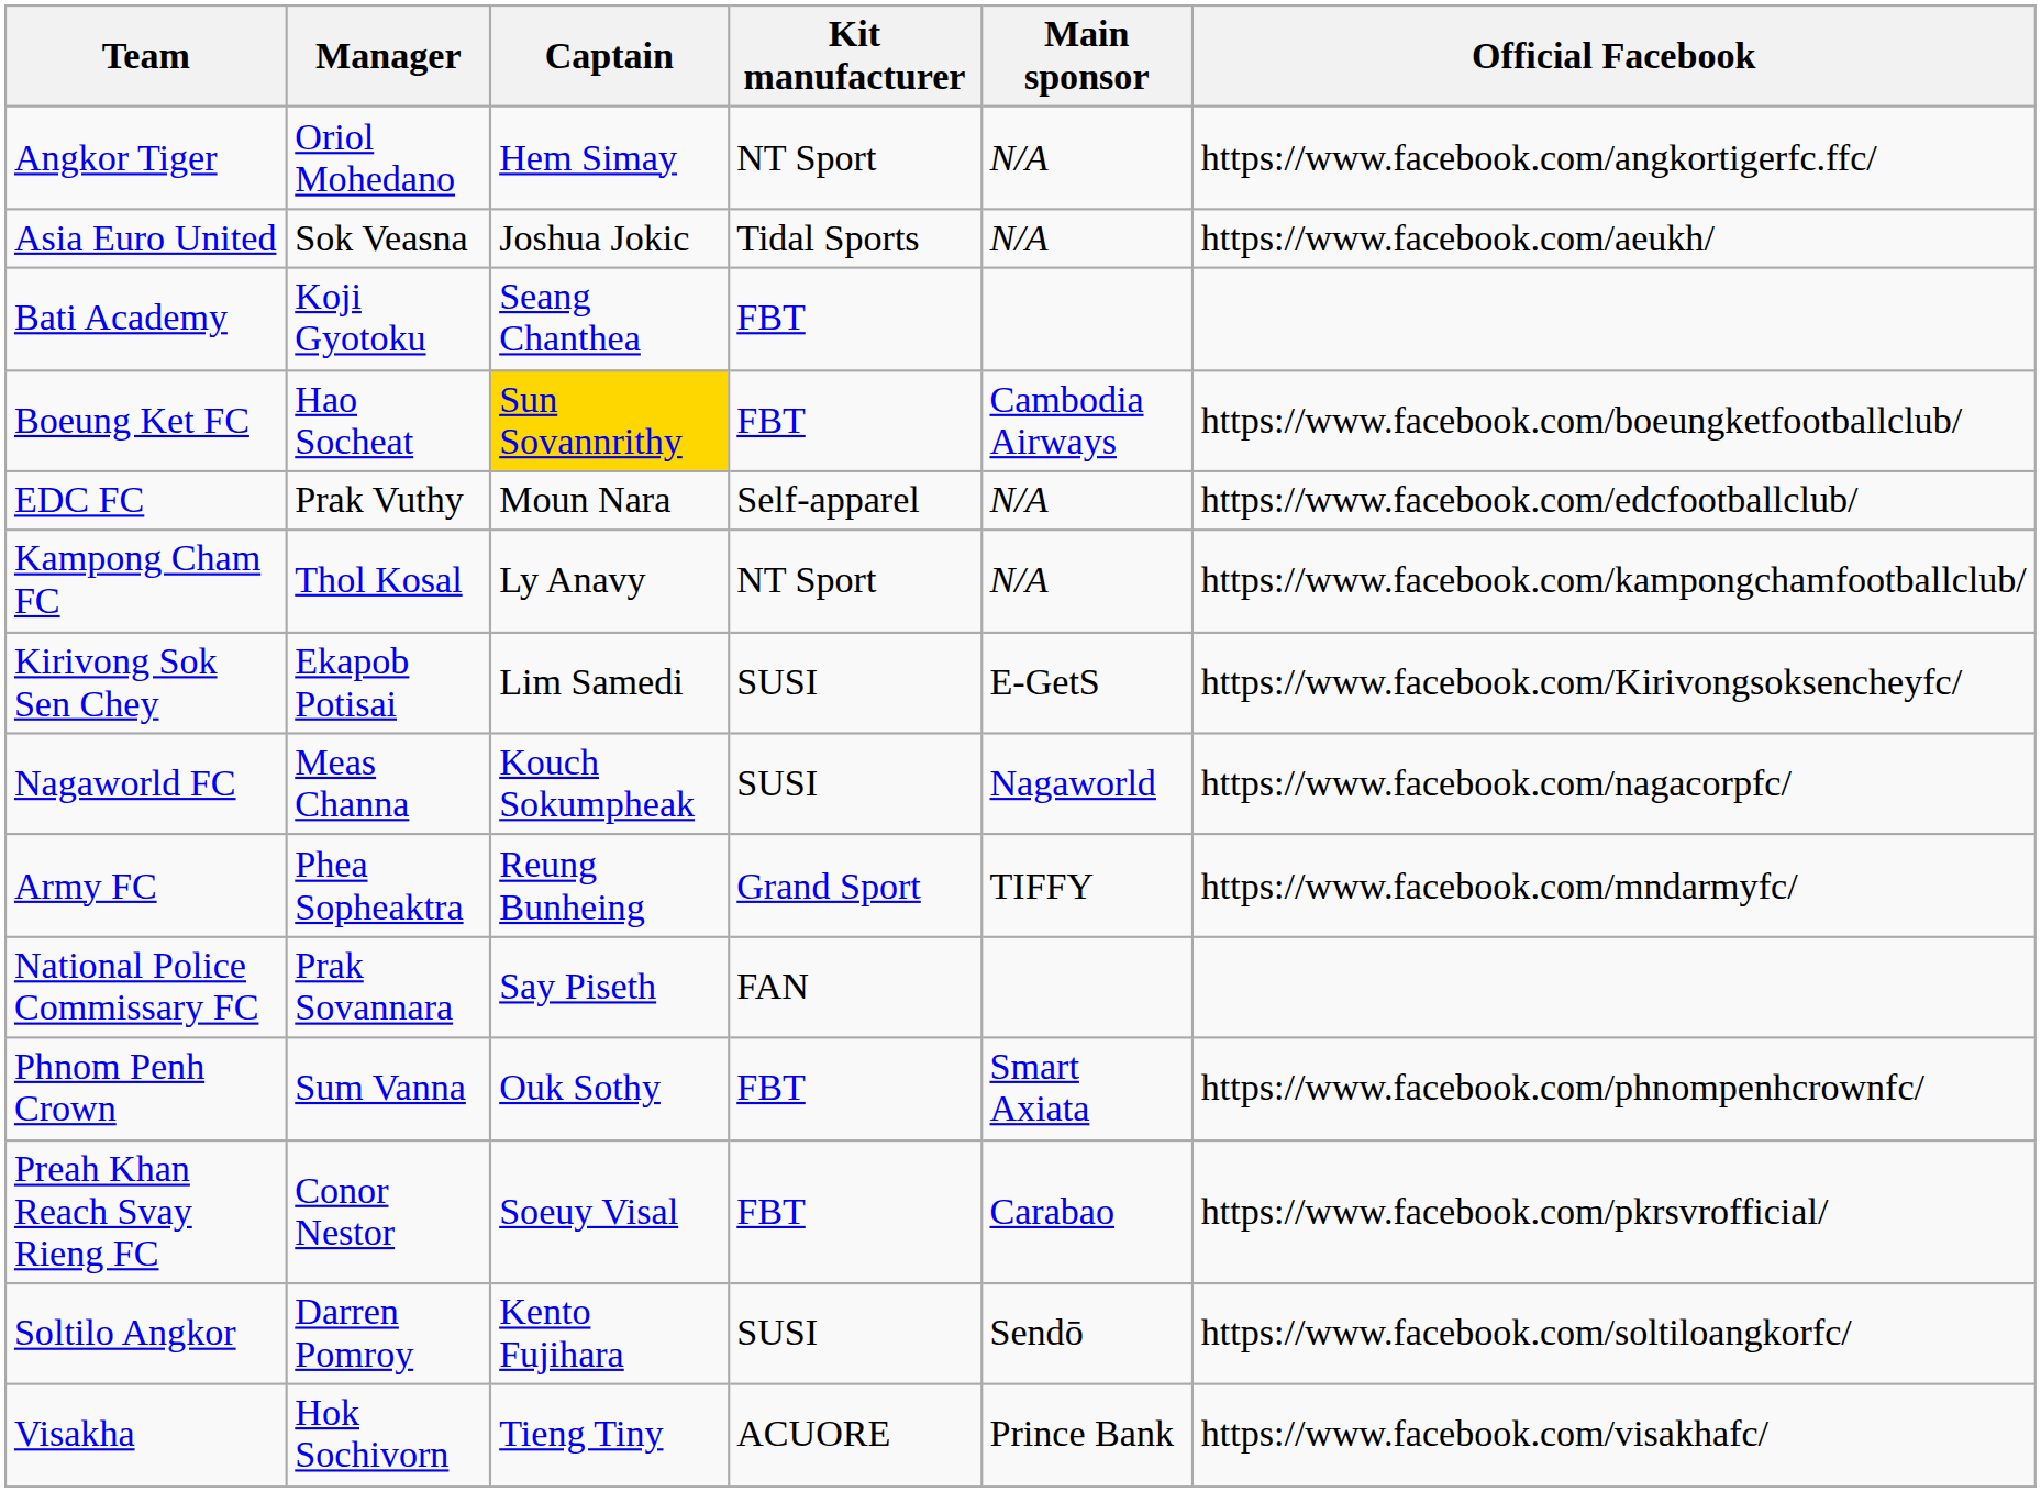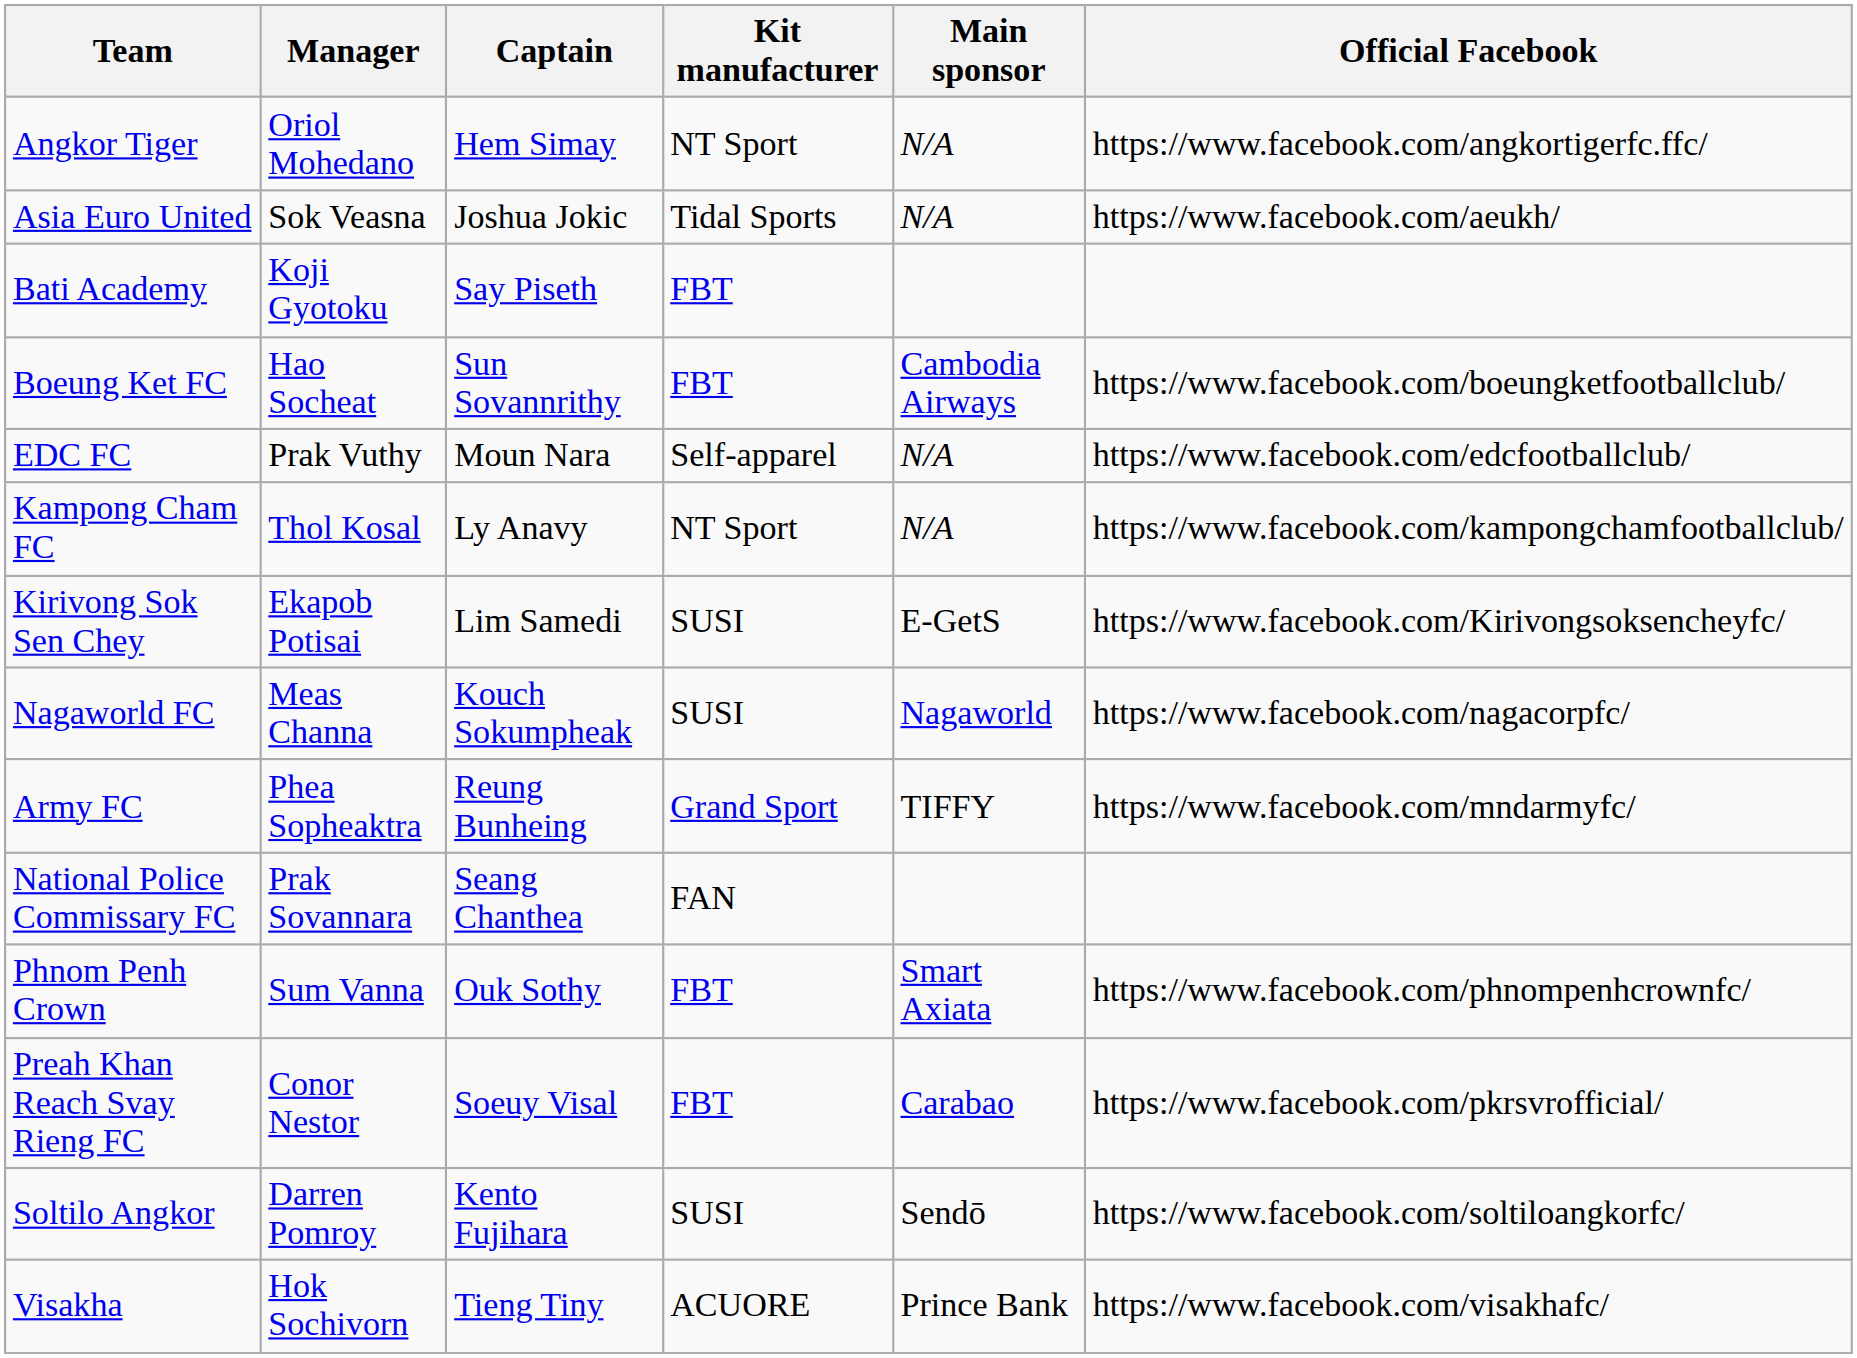Bati Academy | Captain: Seang Chanthea -> Say Piseth
Boeung Ket FC | Captain: gold background -> no background
National Police Commissary FC | Captain: Say Piseth -> Seang Chanthea
